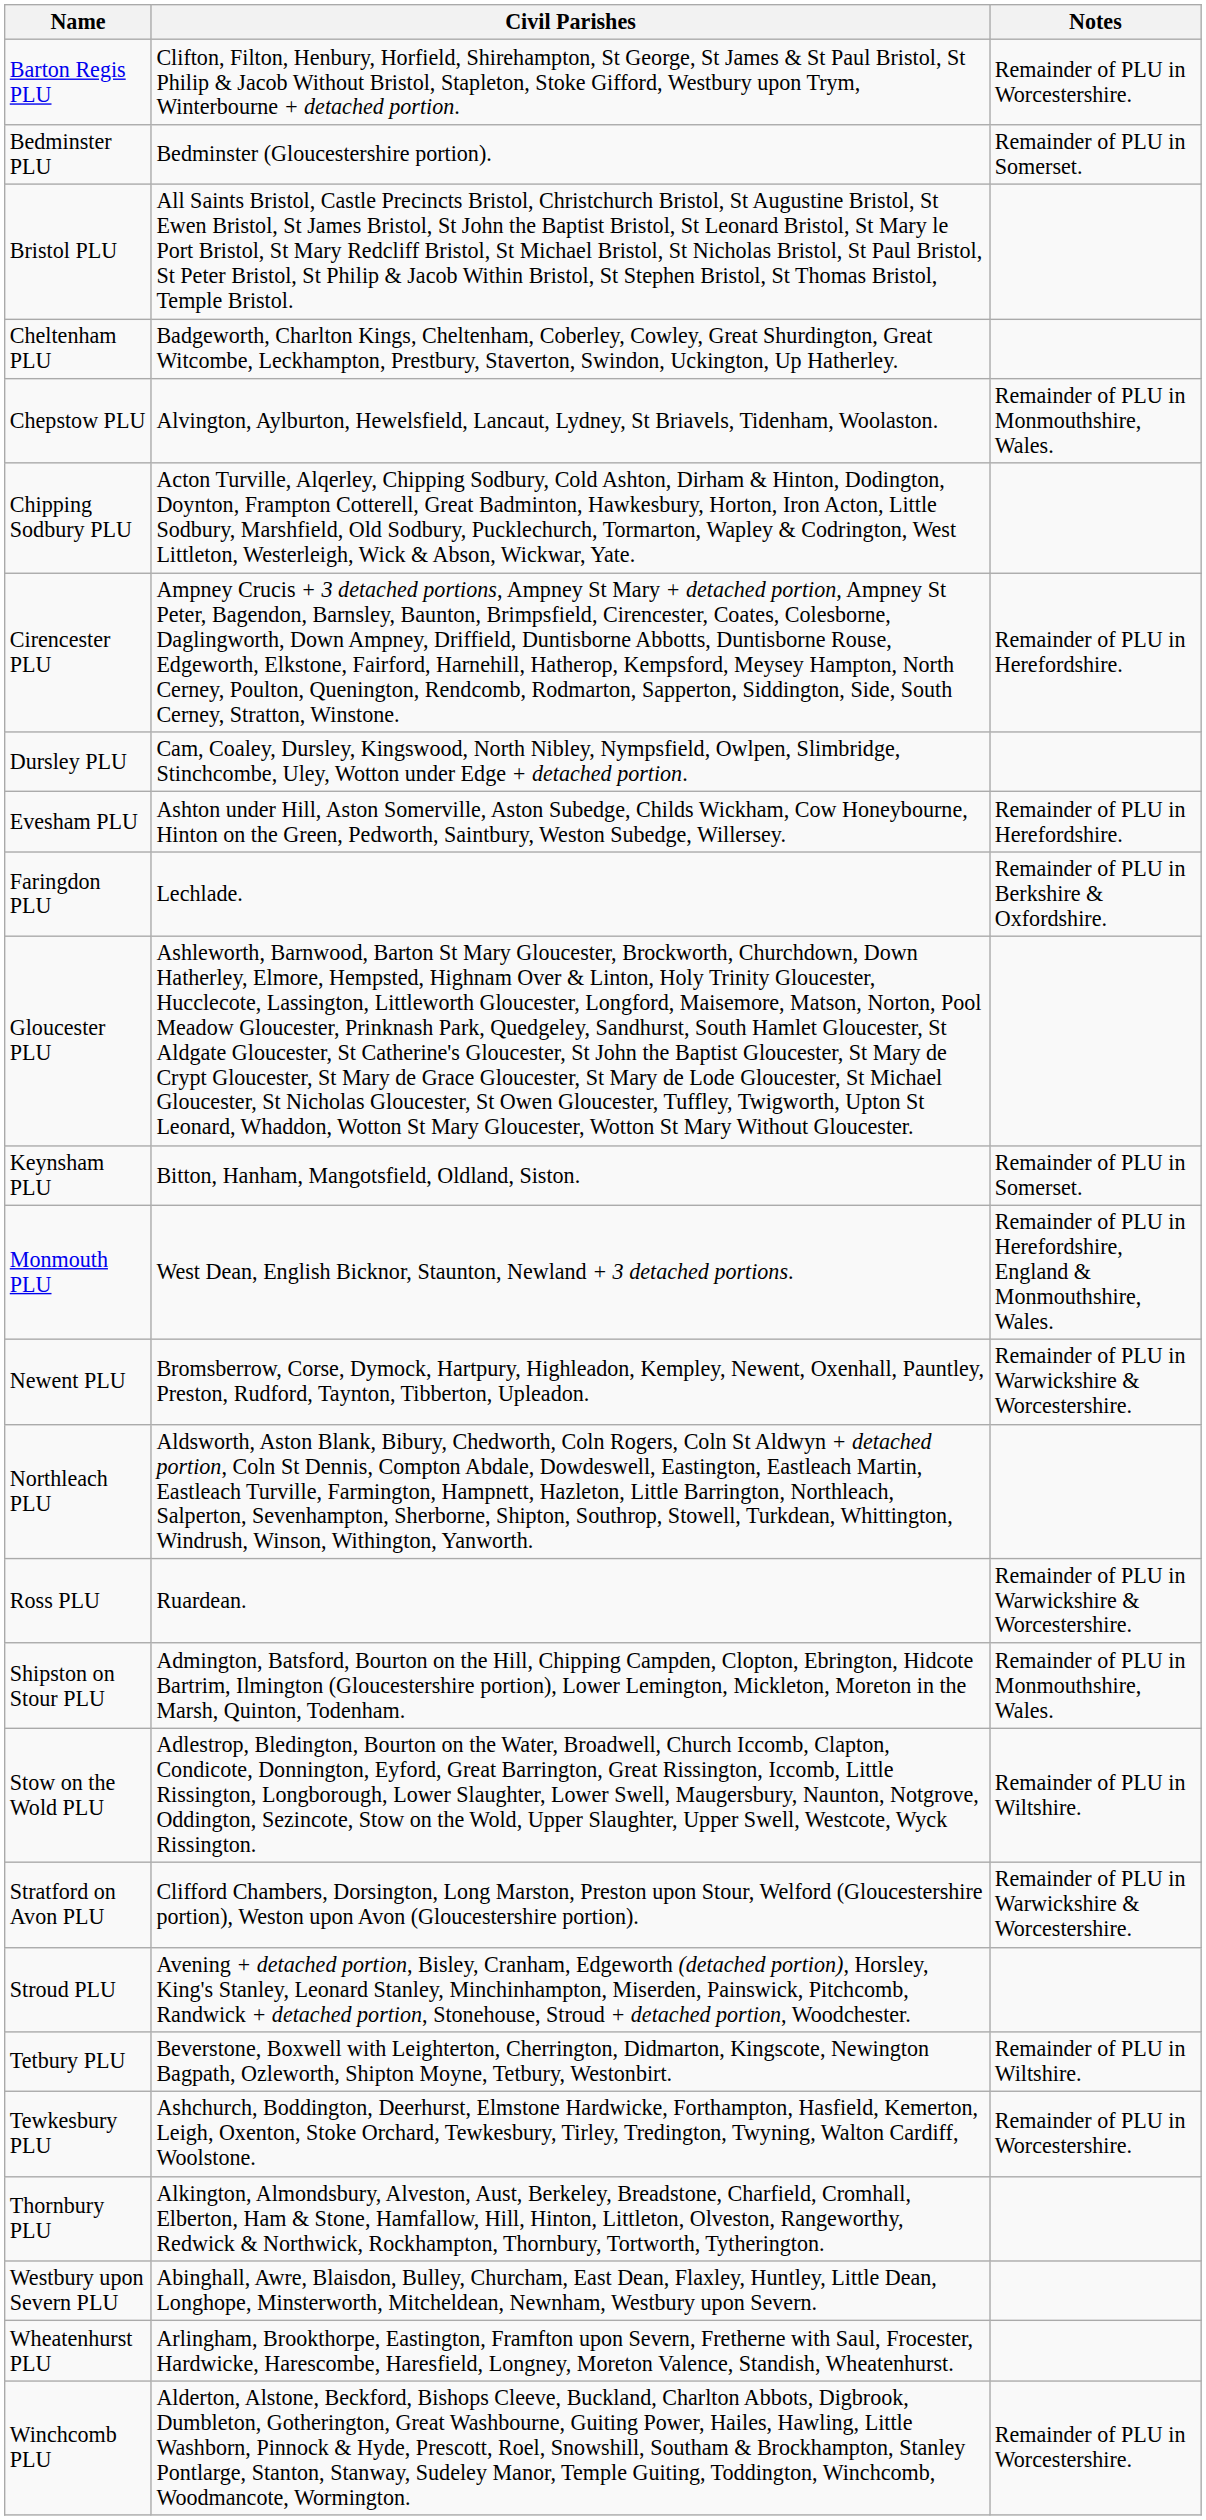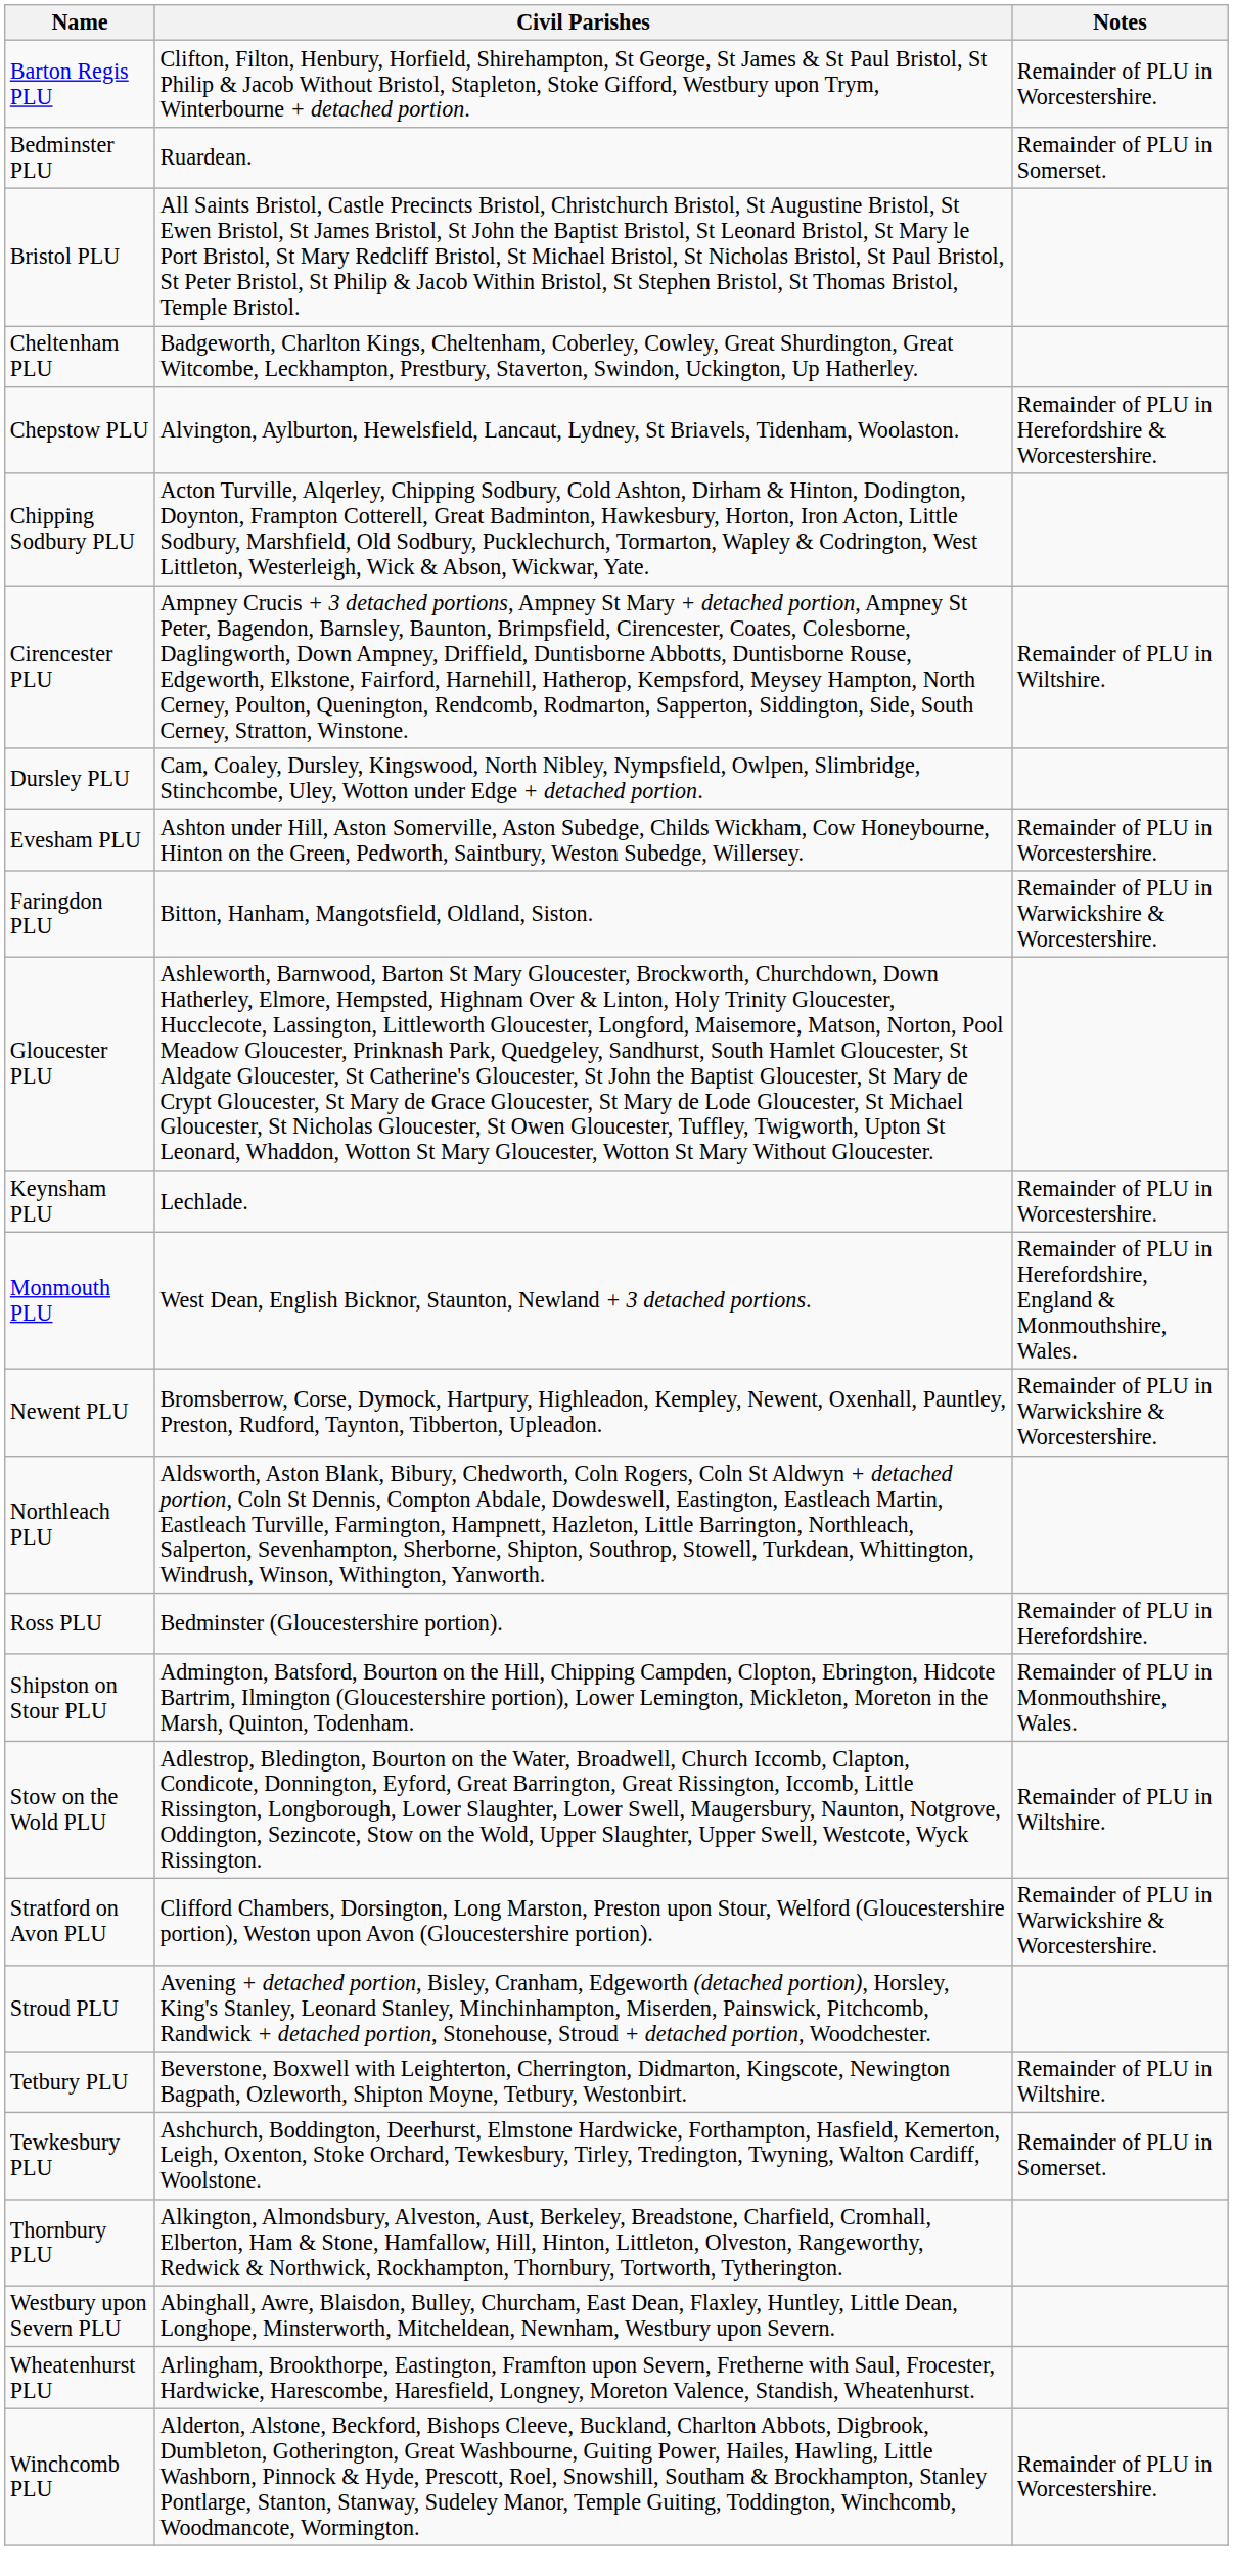Bedminster PLU | Civil Parishes: Bedminster (Gloucestershire portion). -> Ruardean.
Chepstow PLU | Notes: Remainder of PLU in Monmouthshire, Wales. -> Remainder of PLU in Herefordshire & Worcestershire.
Cirencester PLU | Notes: Remainder of PLU in Herefordshire. -> Remainder of PLU in Wiltshire.
Evesham PLU | Notes: Remainder of PLU in Herefordshire. -> Remainder of PLU in Worcestershire.
Faringdon PLU | Civil Parishes: Lechlade. -> Bitton, Hanham, Mangotsfield, Oldland, Siston.
Faringdon PLU | Notes: Remainder of PLU in Berkshire & Oxfordshire. -> Remainder of PLU in Warwickshire & Worcestershire.
Keynsham PLU | Civil Parishes: Bitton, Hanham, Mangotsfield, Oldland, Siston. -> Lechlade.
Keynsham PLU | Notes: Remainder of PLU in Somerset. -> Remainder of PLU in Worcestershire.
Ross PLU | Civil Parishes: Ruardean. -> Bedminster (Gloucestershire portion).
Ross PLU | Notes: Remainder of PLU in Warwickshire & Worcestershire. -> Remainder of PLU in Herefordshire.
Tewkesbury PLU | Notes: Remainder of PLU in Worcestershire. -> Remainder of PLU in Somerset.
